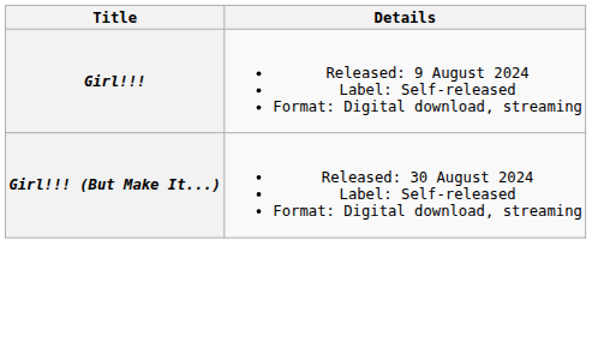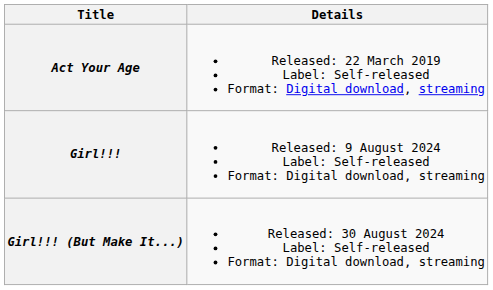+ row: Act Your Age | Released: 22 March 2019 Label: Self-released Format: Digital download, streaming
